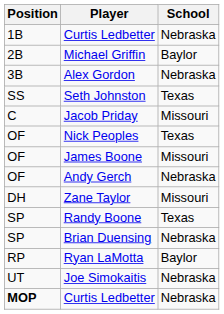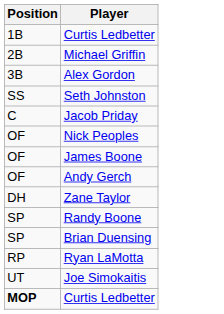- column: School | Nebraska | Baylor | Nebraska | Texas | Missouri | Texas | Missouri | Nebraska | Missouri | Texas | Nebraska | Baylor | Nebraska | Nebraska
